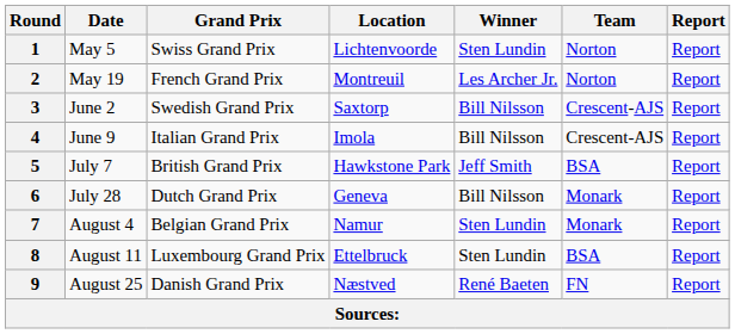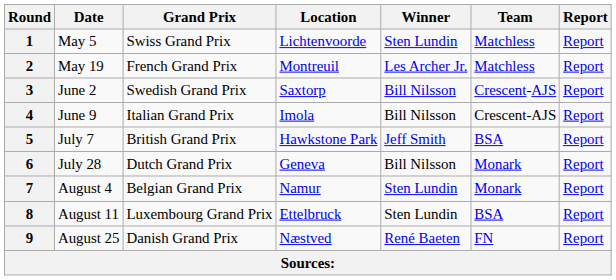1 | Team: Norton -> Matchless
2 | Team: Norton -> Matchless
